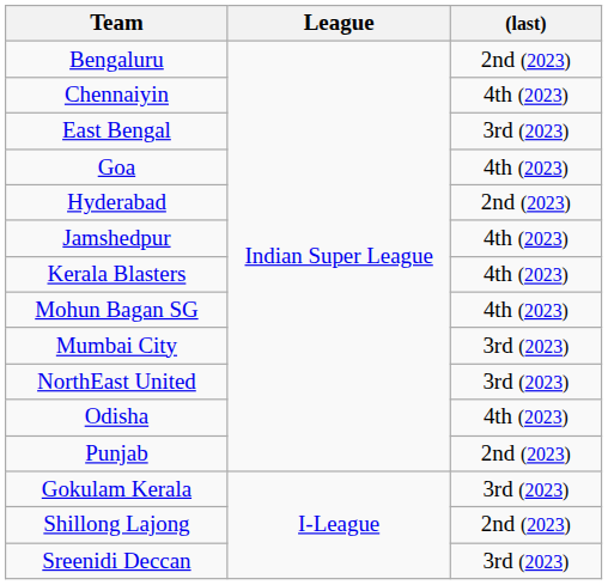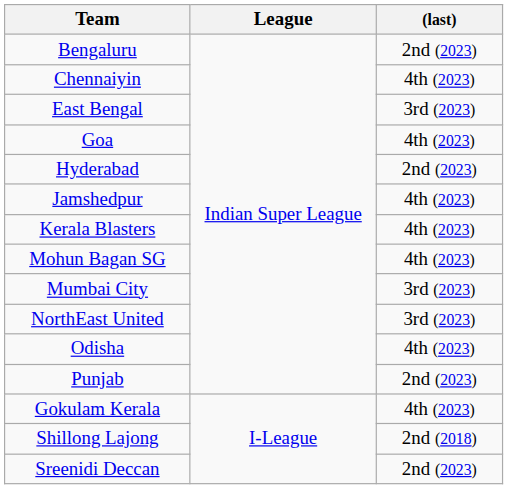Gokulam Kerala | (last): 3rd (2023) -> 4th (2023)
Shillong Lajong | (last): 2nd (2023) -> 2nd (2018)
Sreenidi Deccan | (last): 3rd (2023) -> 2nd (2023)
